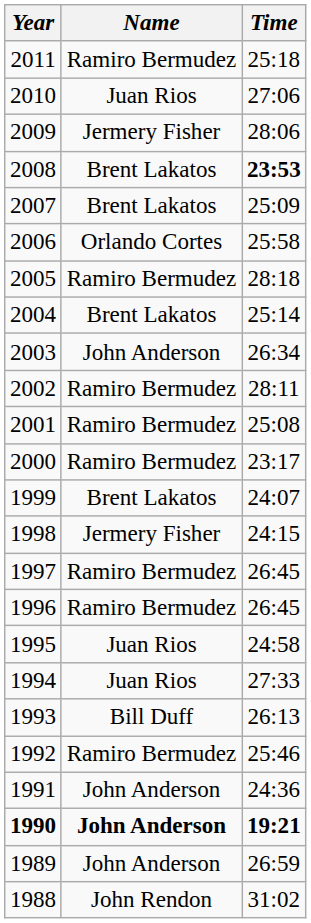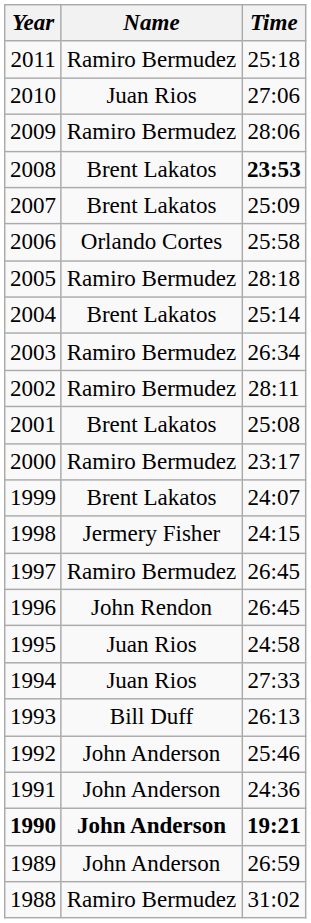2009 | Name: Jermery Fisher -> Ramiro Bermudez
2003 | Name: John Anderson -> Ramiro Bermudez
2001 | Name: Ramiro Bermudez -> Brent Lakatos
1996 | Name: Ramiro Bermudez -> John Rendon
1992 | Name: Ramiro Bermudez -> John Anderson
1988 | Name: John Rendon -> Ramiro Bermudez
